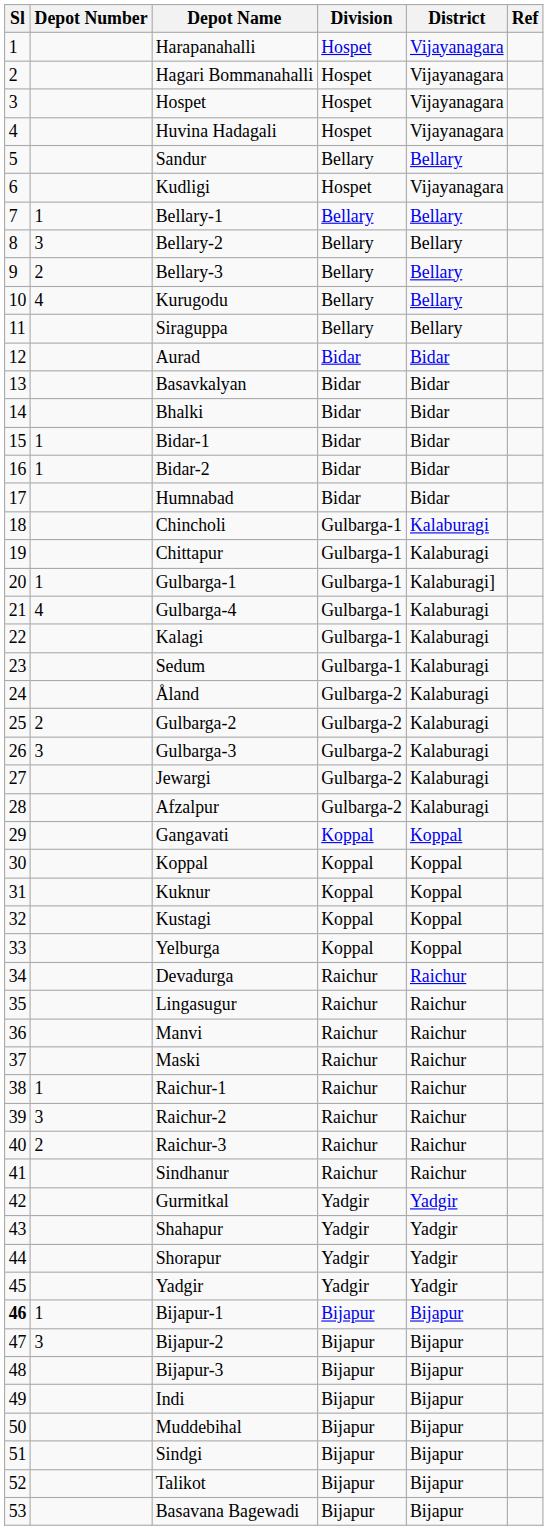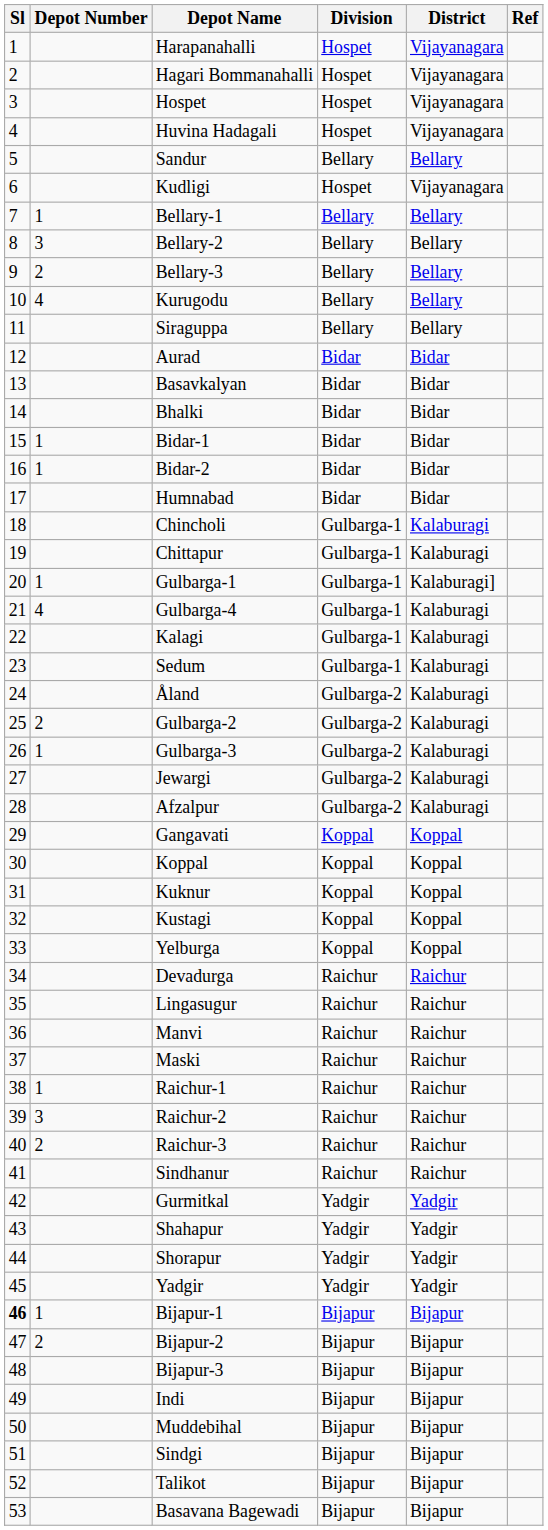Gulbarga-3 | Depot Number: 3 -> 1
Bijapur-2 | Depot Number: 3 -> 2
